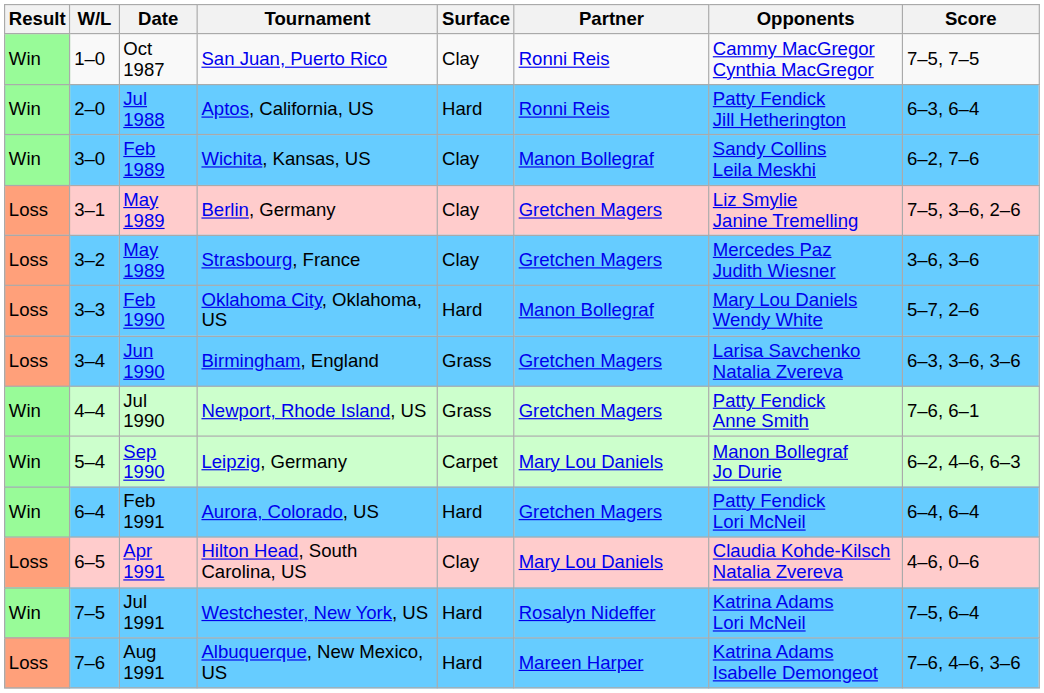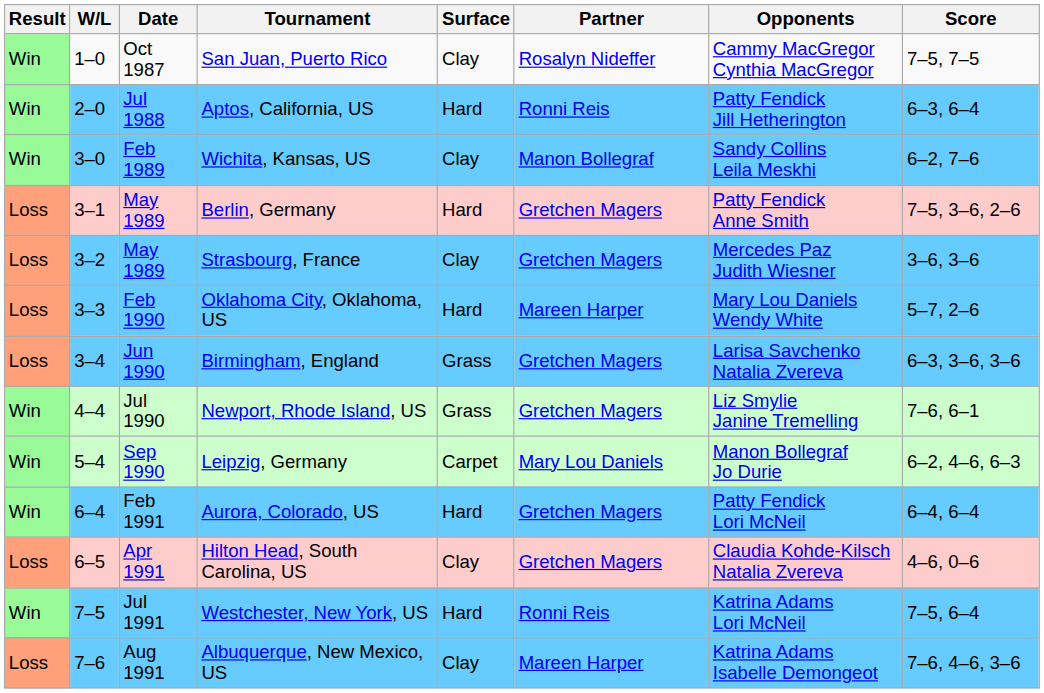San Juan, Puerto Rico | Partner: Ronni Reis -> Rosalyn Nideffer
Berlin, Germany | Surface: Clay -> Hard
Berlin, Germany | Opponents: Liz Smylie Janine Tremelling -> Patty Fendick Anne Smith
Oklahoma City, Oklahoma, US | Partner: Manon Bollegraf -> Mareen Harper
Newport, Rhode Island, US | Opponents: Patty Fendick Anne Smith -> Liz Smylie Janine Tremelling
Hilton Head, South Carolina, US | Partner: Mary Lou Daniels -> Gretchen Magers
Westchester, New York, US | Partner: Rosalyn Nideffer -> Ronni Reis
Albuquerque, New Mexico, US | Surface: Hard -> Clay
